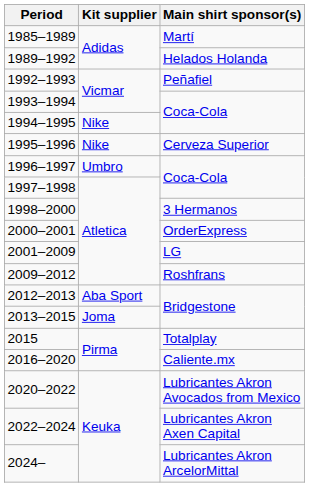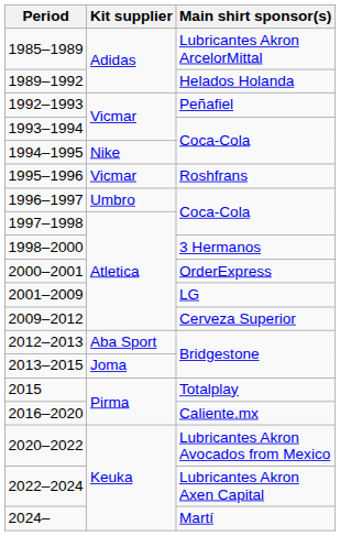1985–1989 | Main shirt sponsor(s): Martí -> Lubricantes Akron ArcelorMittal
1995–1996 | Kit supplier: Nike -> Vicmar
1995–1996 | Main shirt sponsor(s): Cerveza Superior -> Roshfrans
2009–2012 | Main shirt sponsor(s): Roshfrans -> Cerveza Superior
2024– | Main shirt sponsor(s): Lubricantes Akron ArcelorMittal -> Martí
